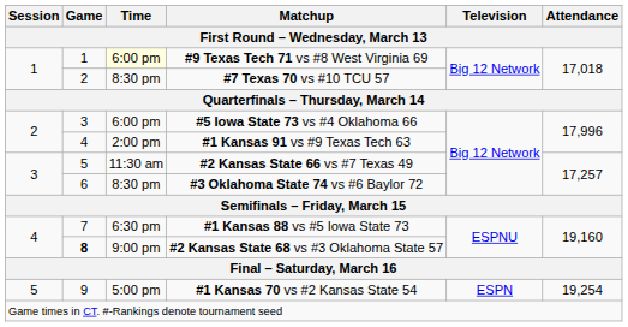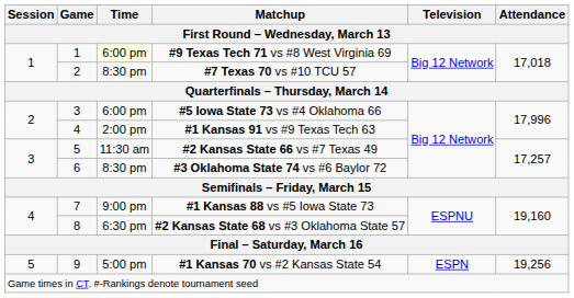#1 Kansas 88 vs #5 Iowa State 73 | Time: 6:30 pm -> 9:00 pm
#2 Kansas State 68 vs #3 Oklahoma State 57 | Game: bold -> normal
#2 Kansas State 68 vs #3 Oklahoma State 57 | Time: 9:00 pm -> 6:30 pm
#1 Kansas 70 vs #2 Kansas State 54 | Attendance: 19,254 -> 19,256
